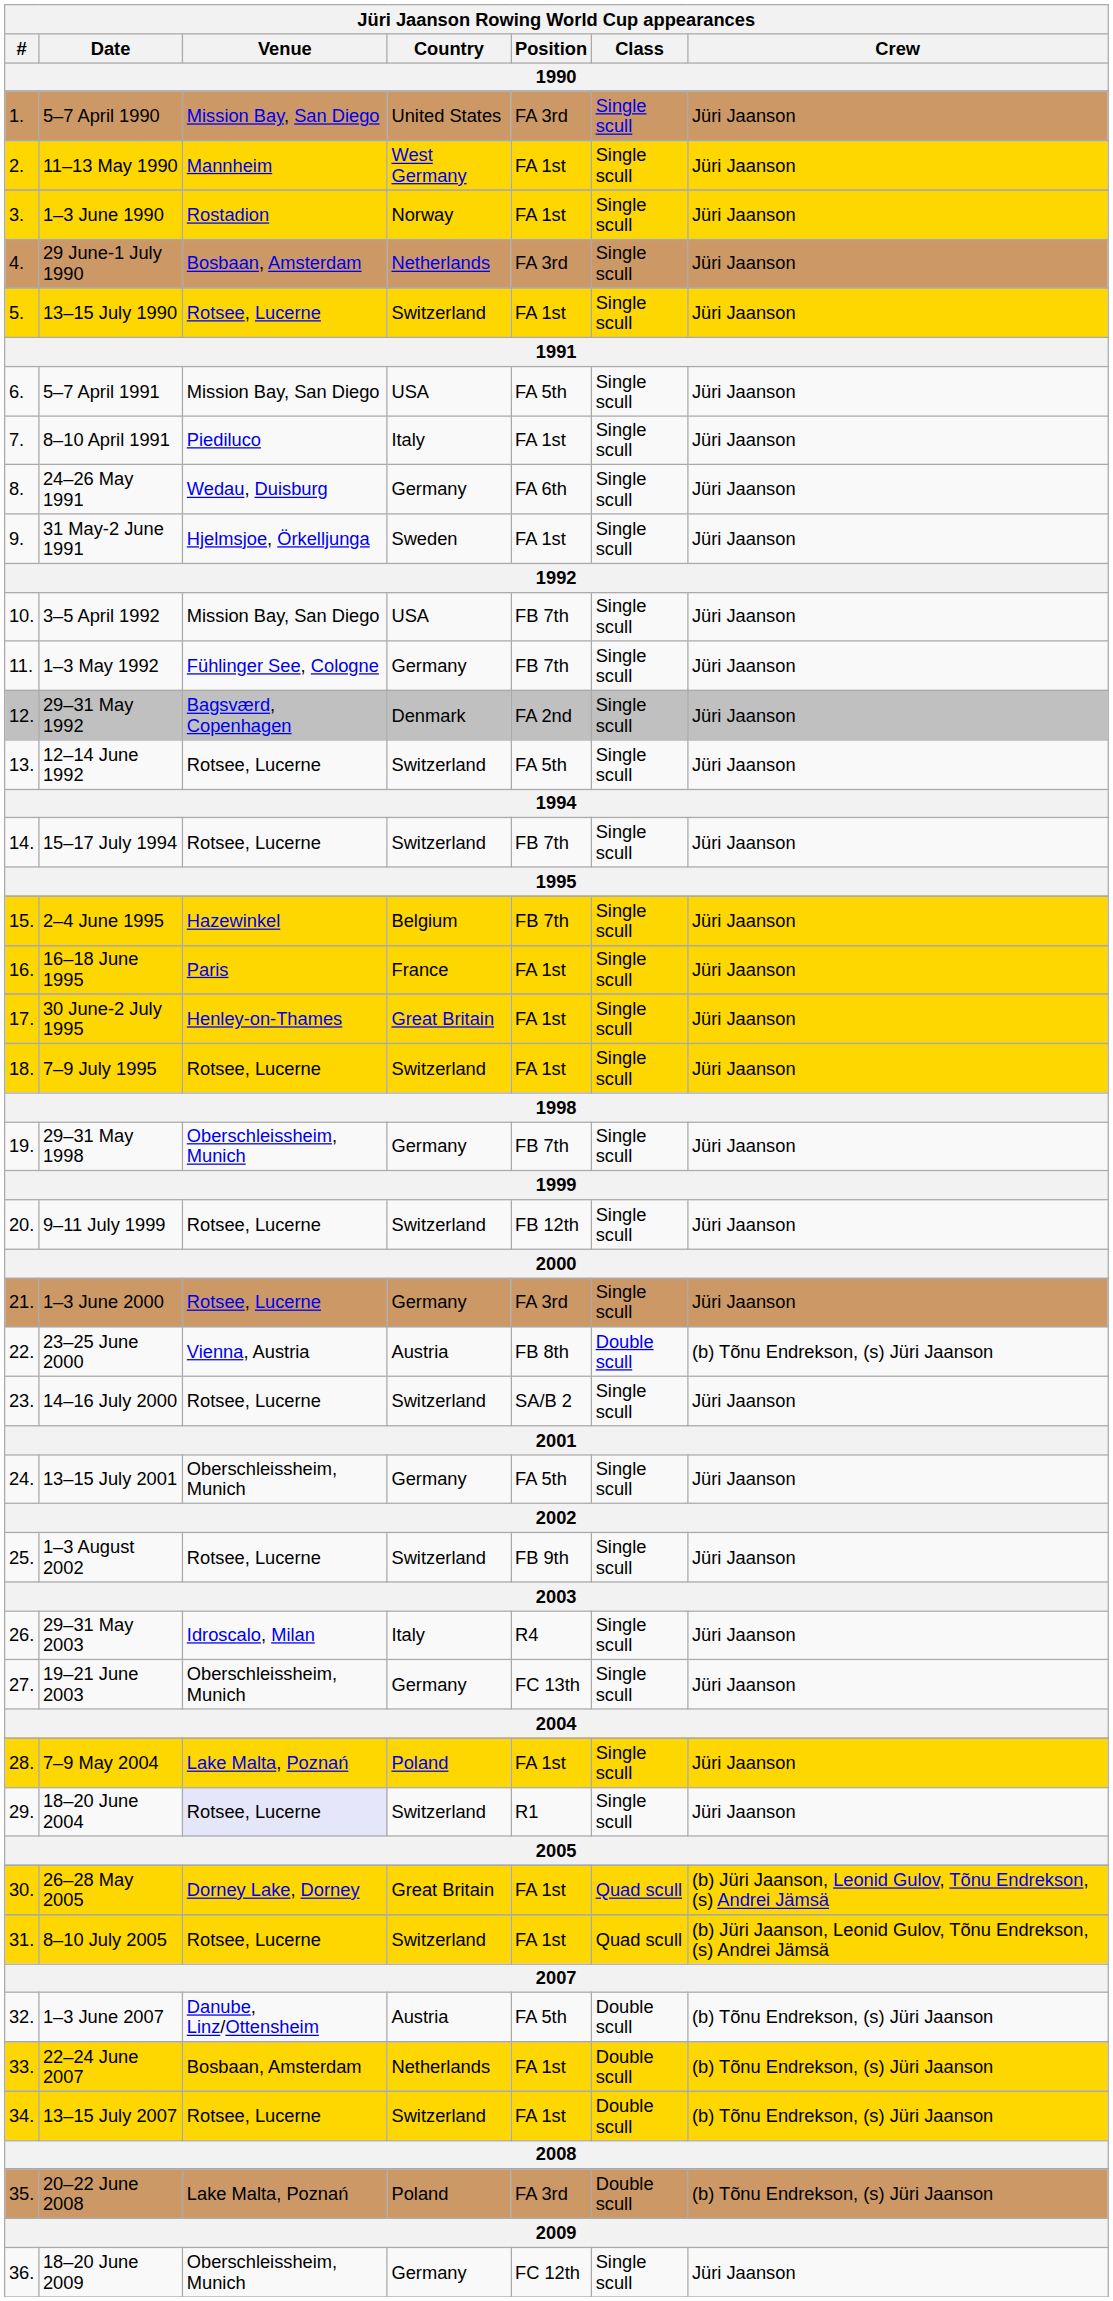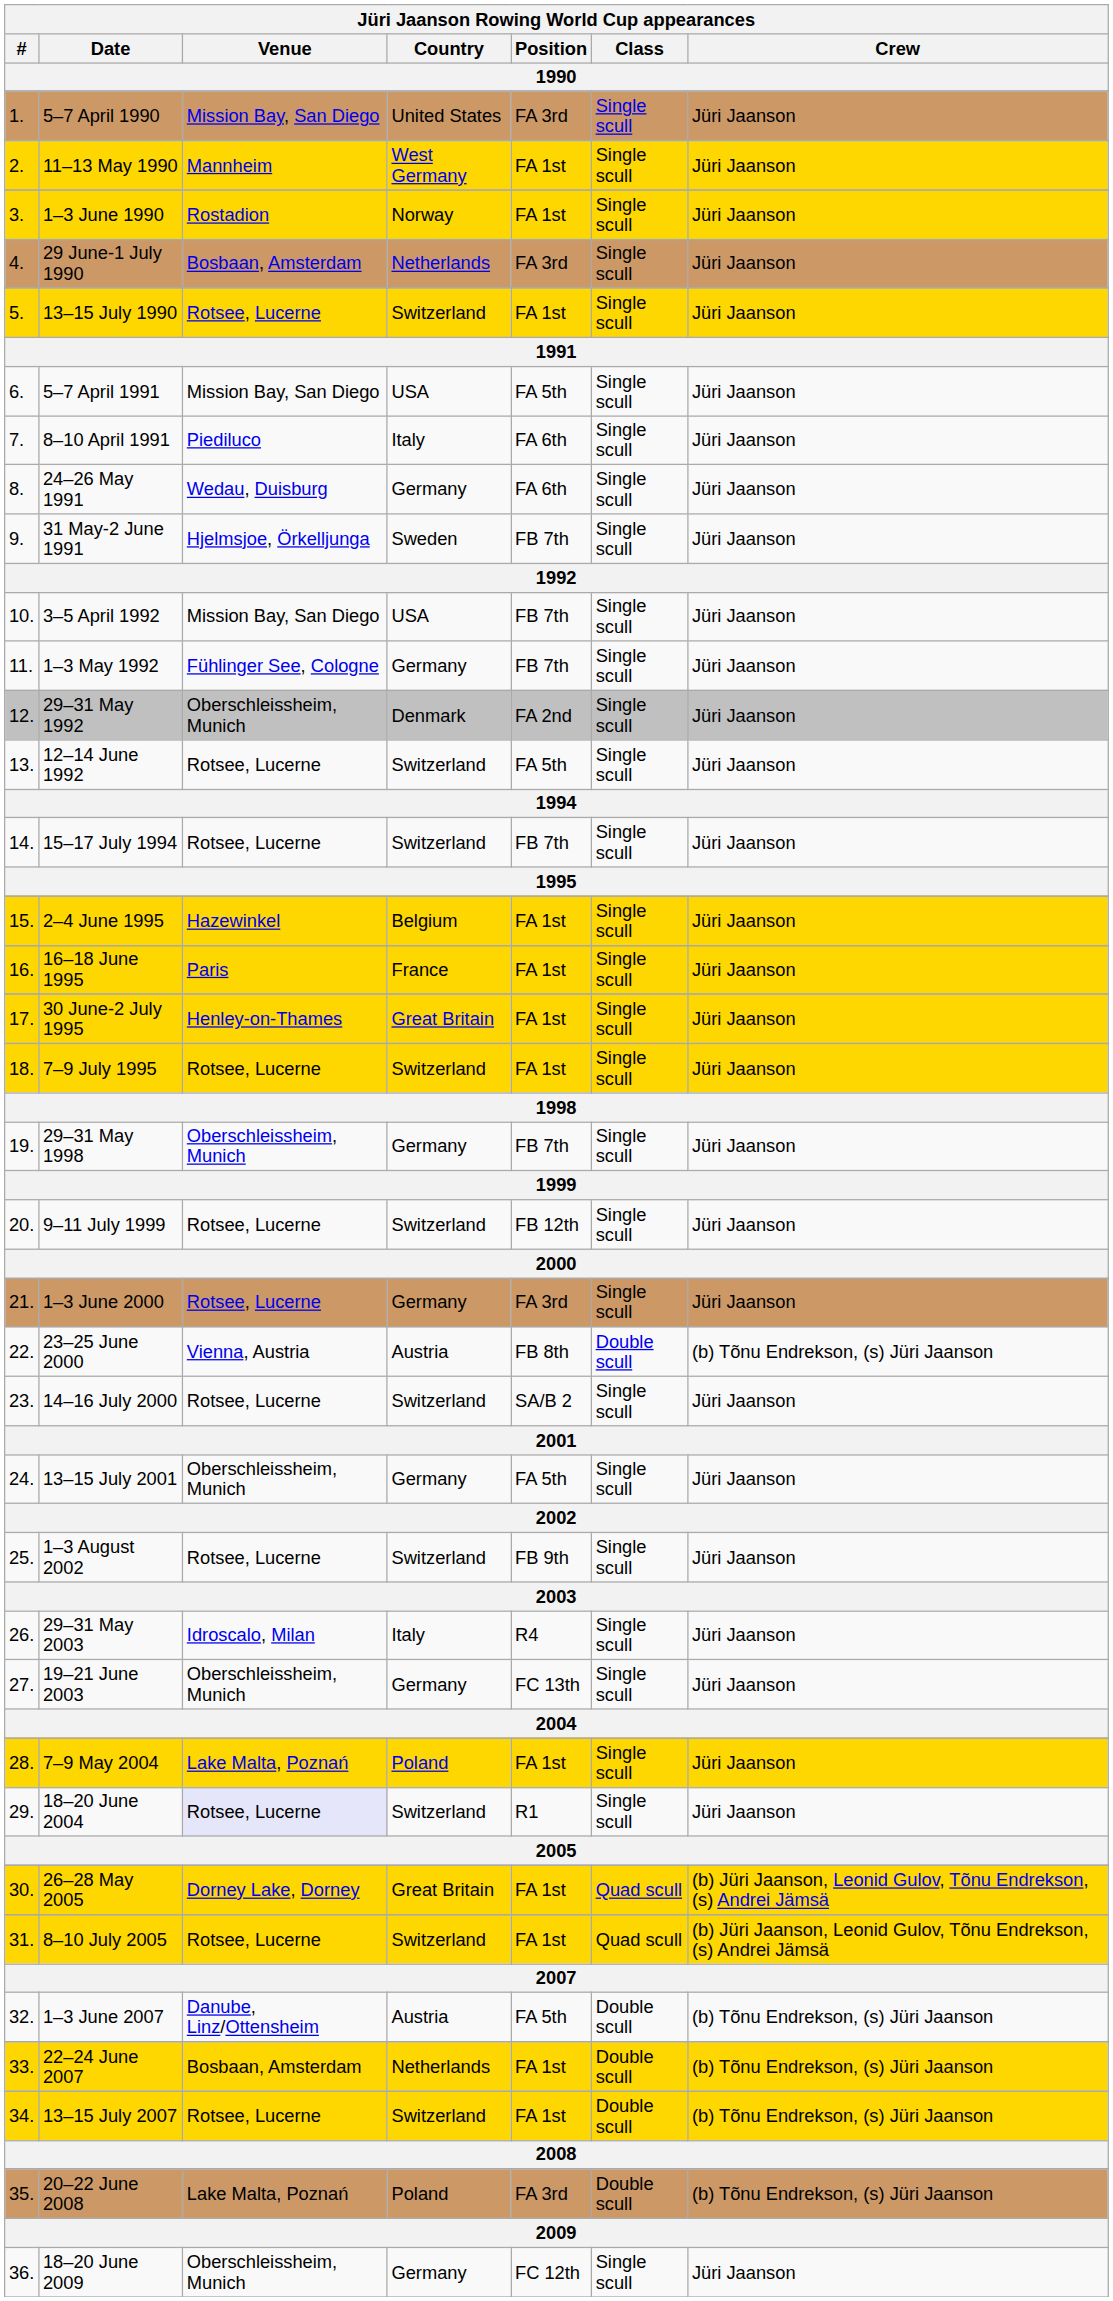8–10 April 1991 | Position: FA 1st -> FA 6th
31 May-2 June 1991 | Position: FA 1st -> FB 7th
29–31 May 1992 | Venue: Bagsværd, Copenhagen -> Oberschleissheim, Munich
2–4 June 1995 | Position: FB 7th -> FA 1st
